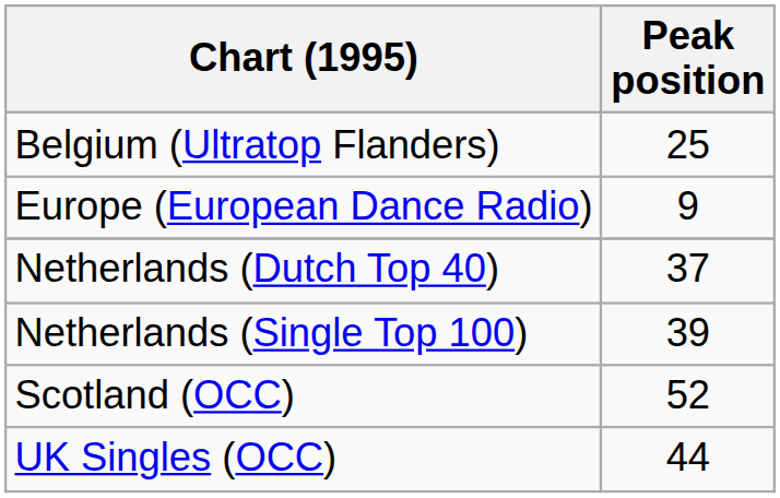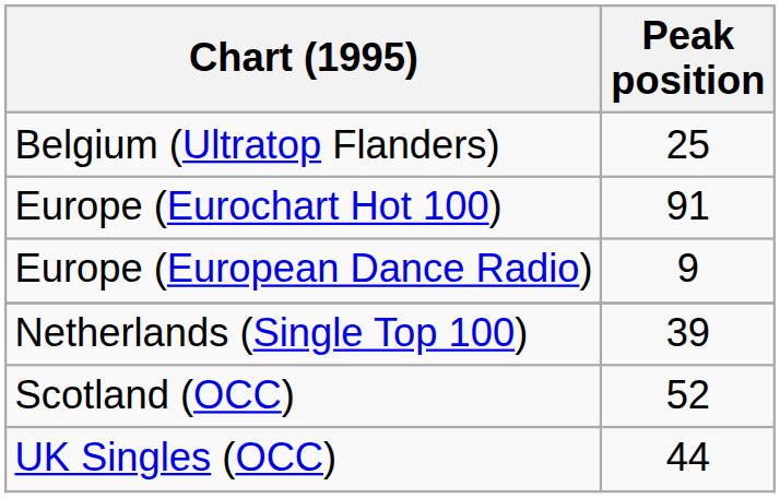+ row: Europe (Eurochart Hot 100) | 91
- row: Netherlands (Dutch Top 40) | 37
